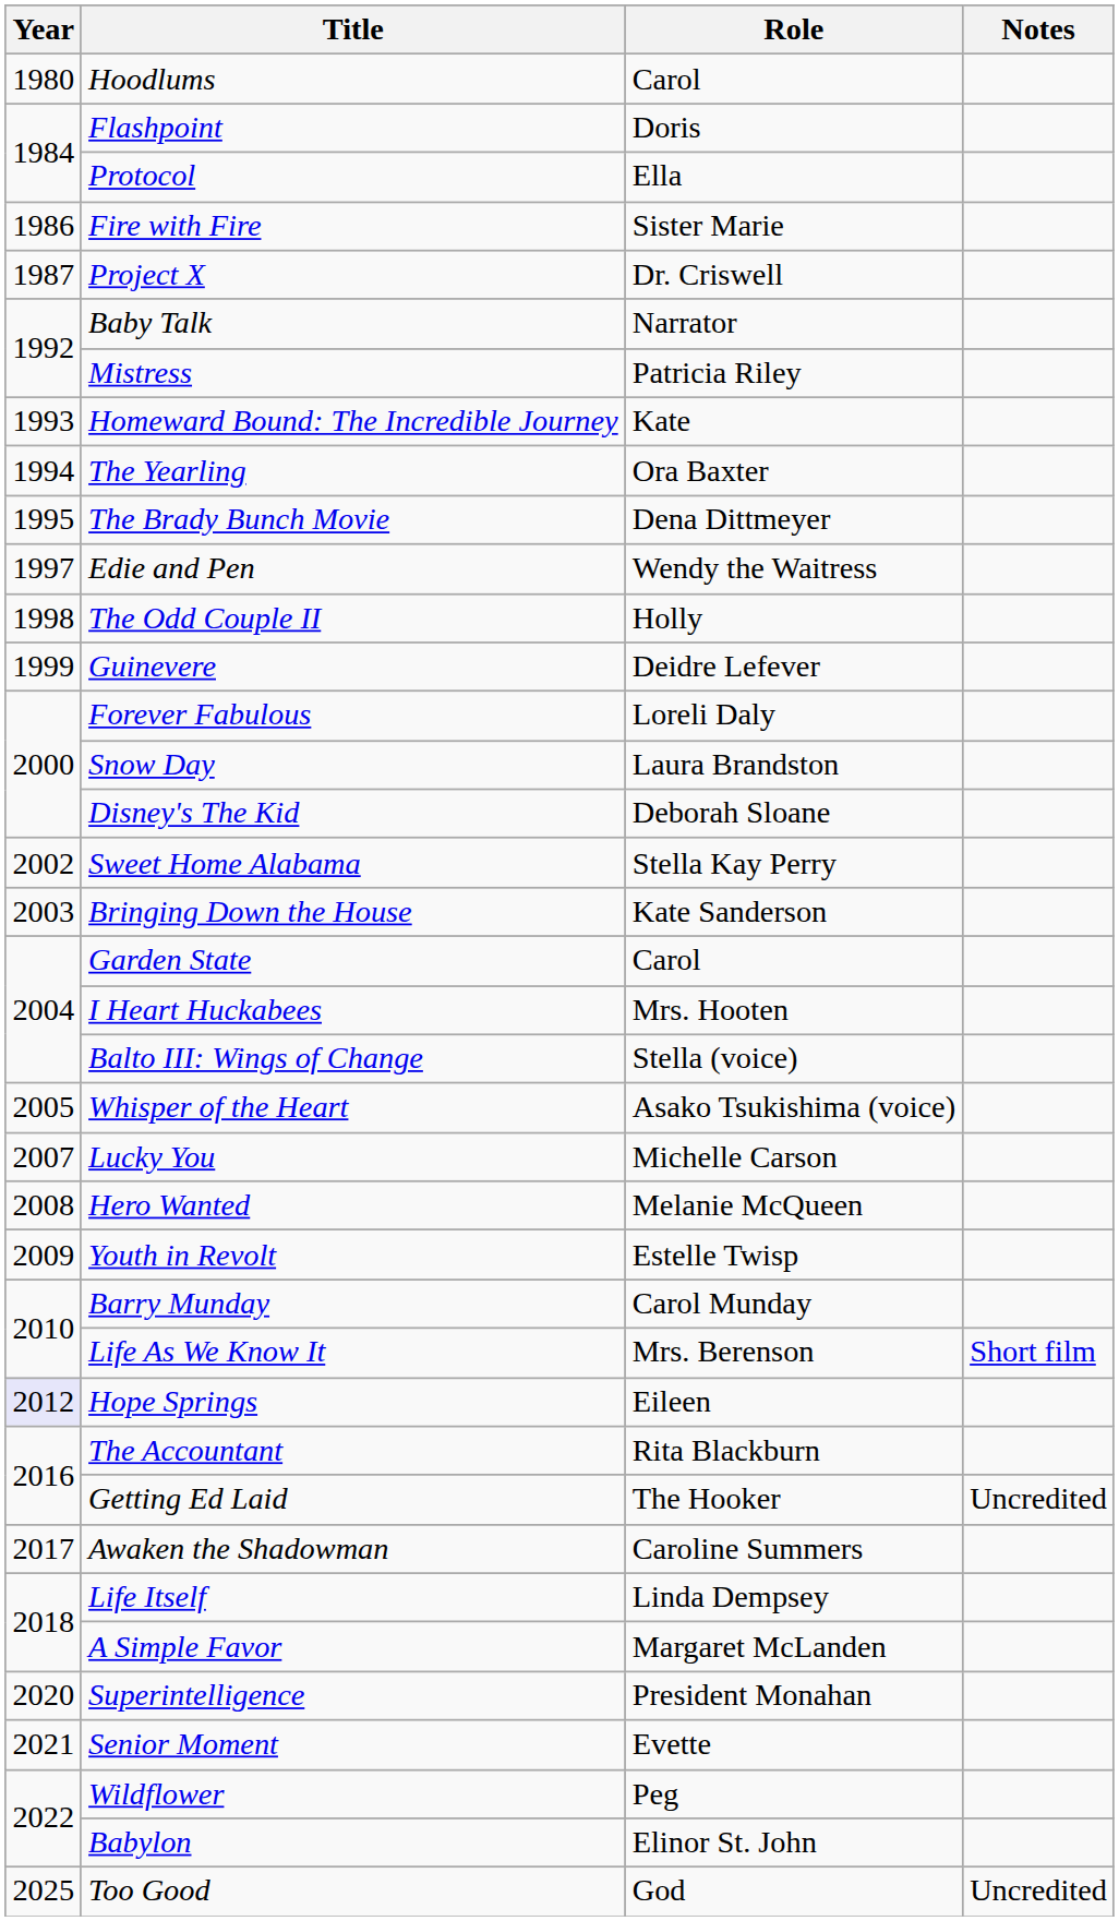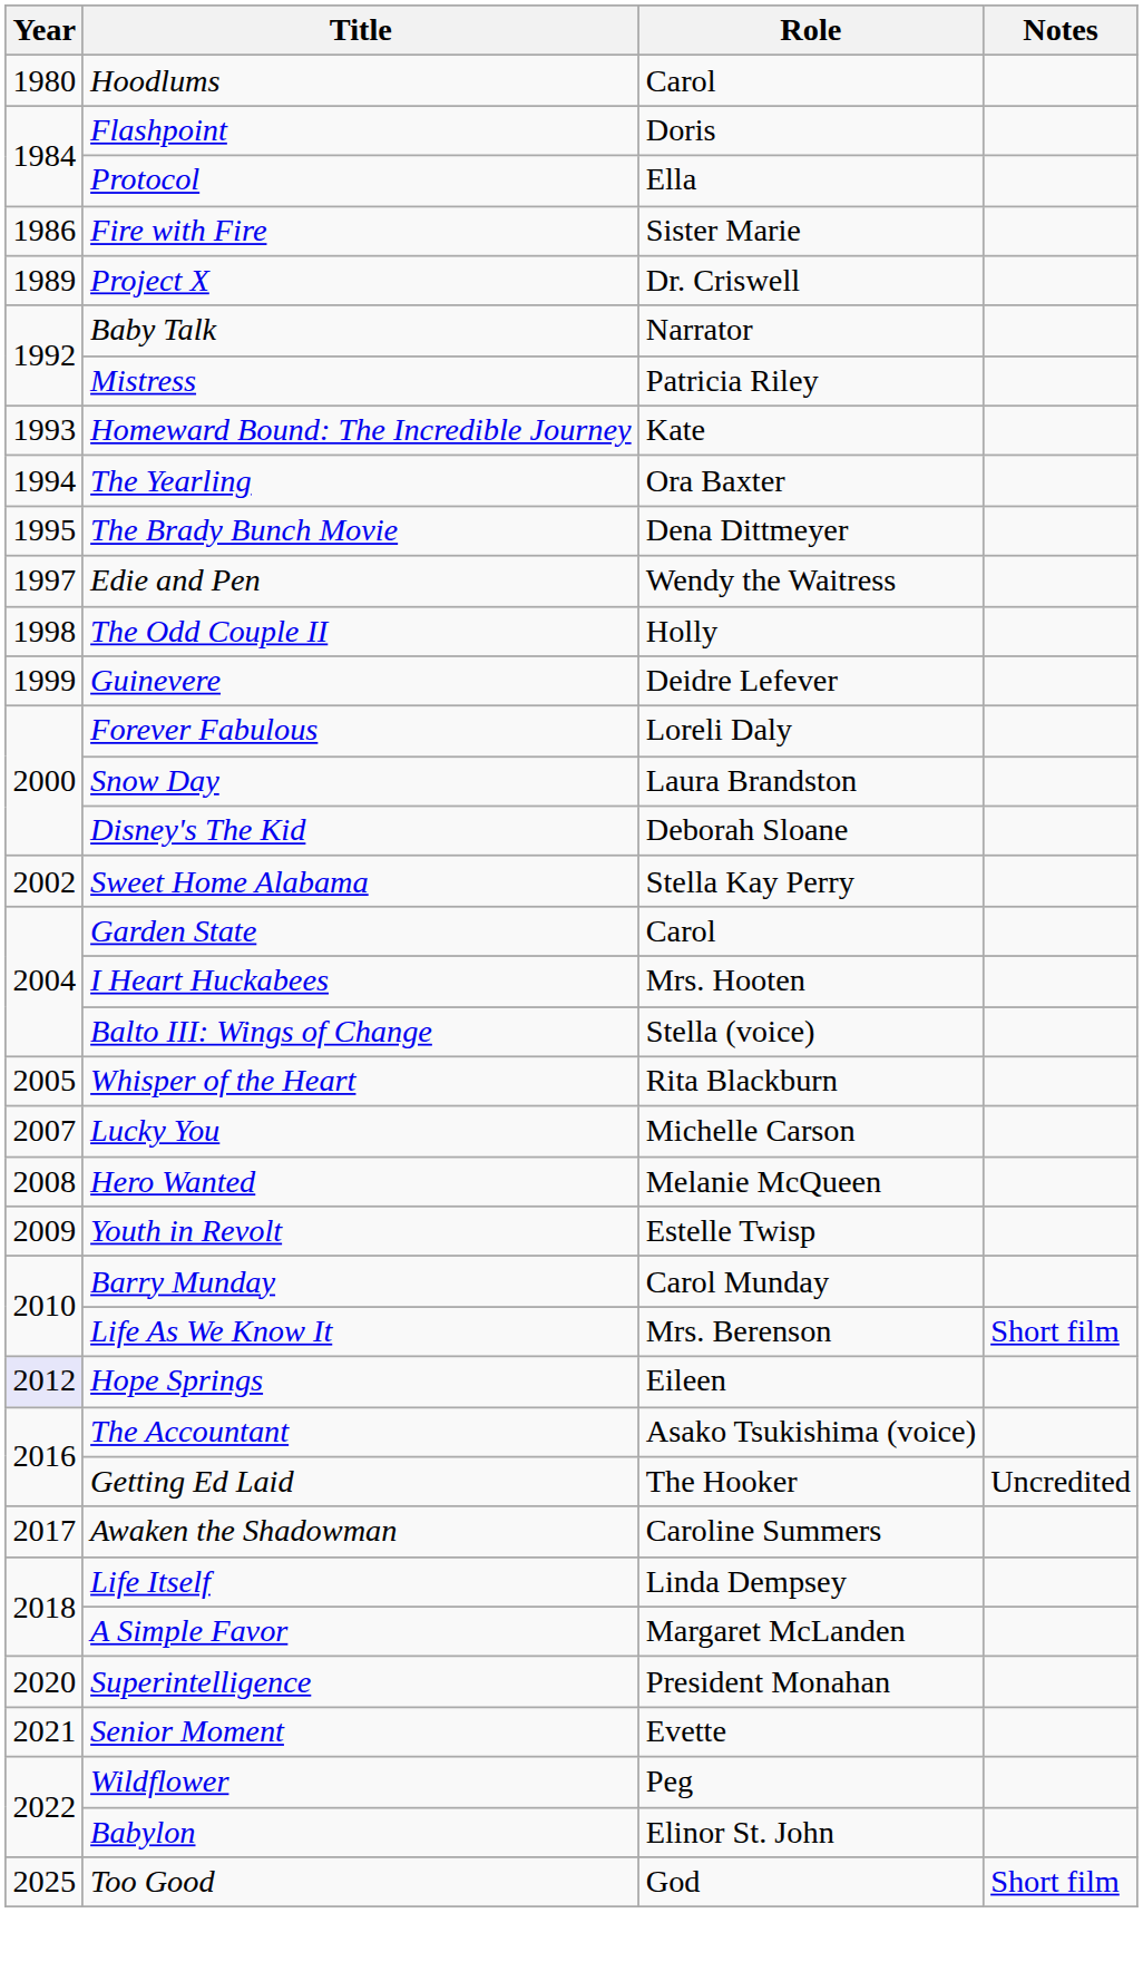Project X | Year: 1987 -> 1989
- row: 2003 | Bringing Down the House | Kate Sanderson
Whisper of the Heart | Role: Asako Tsukishima (voice) -> Rita Blackburn
The Accountant | Role: Rita Blackburn -> Asako Tsukishima (voice)
Too Good | Notes: Uncredited -> Short film
